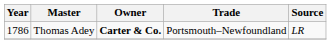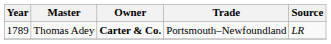Thomas Adey | Year: 1786 -> 1789
